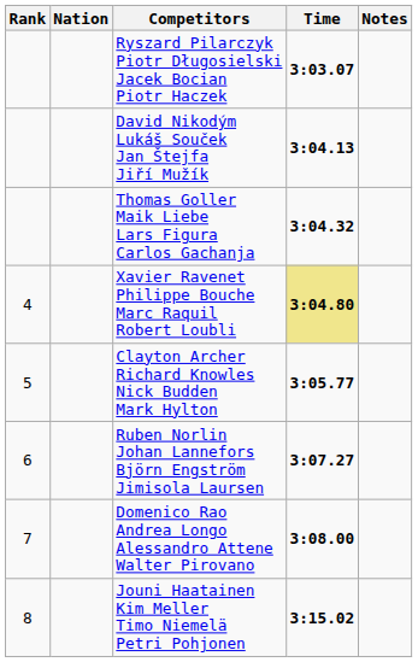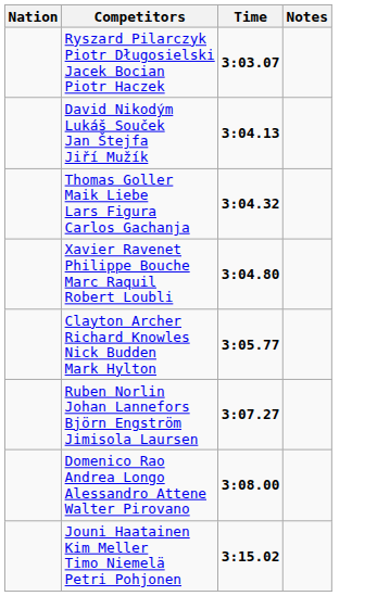- column: Rank | 4 | 5 | 6 | 7 | 8
Xavier Ravenet Philippe Bouche Marc Raquil Robert Loubli | Time: khaki background -> no background
